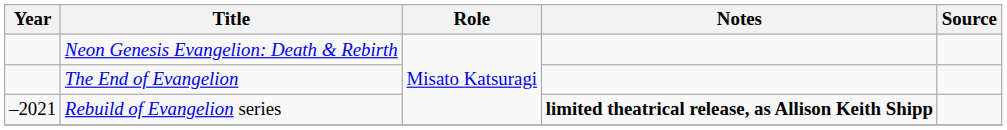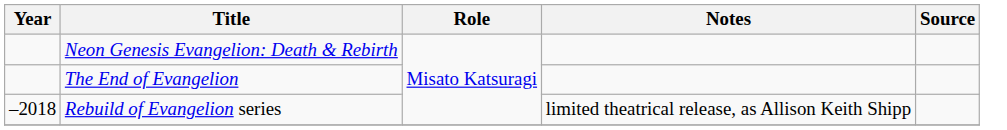Rebuild of Evangelion series | Year: –2021 -> –2018
Rebuild of Evangelion series | Notes: bold -> normal
